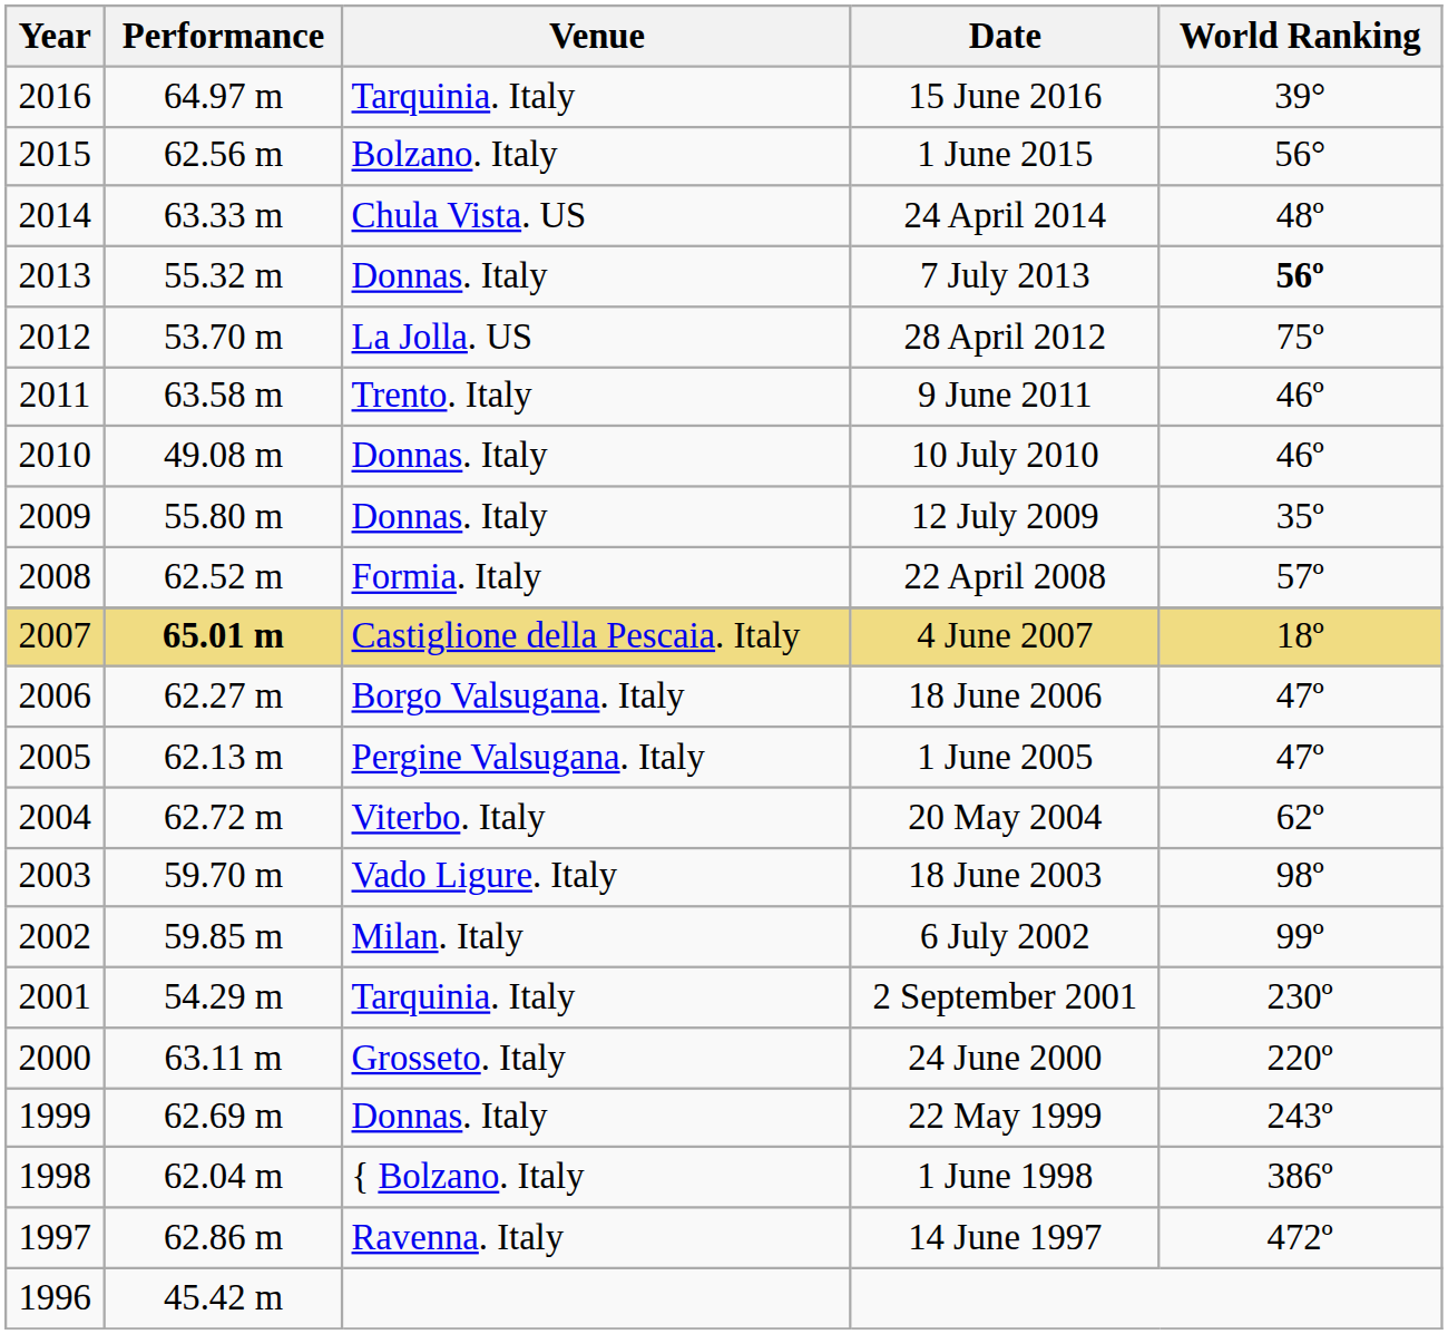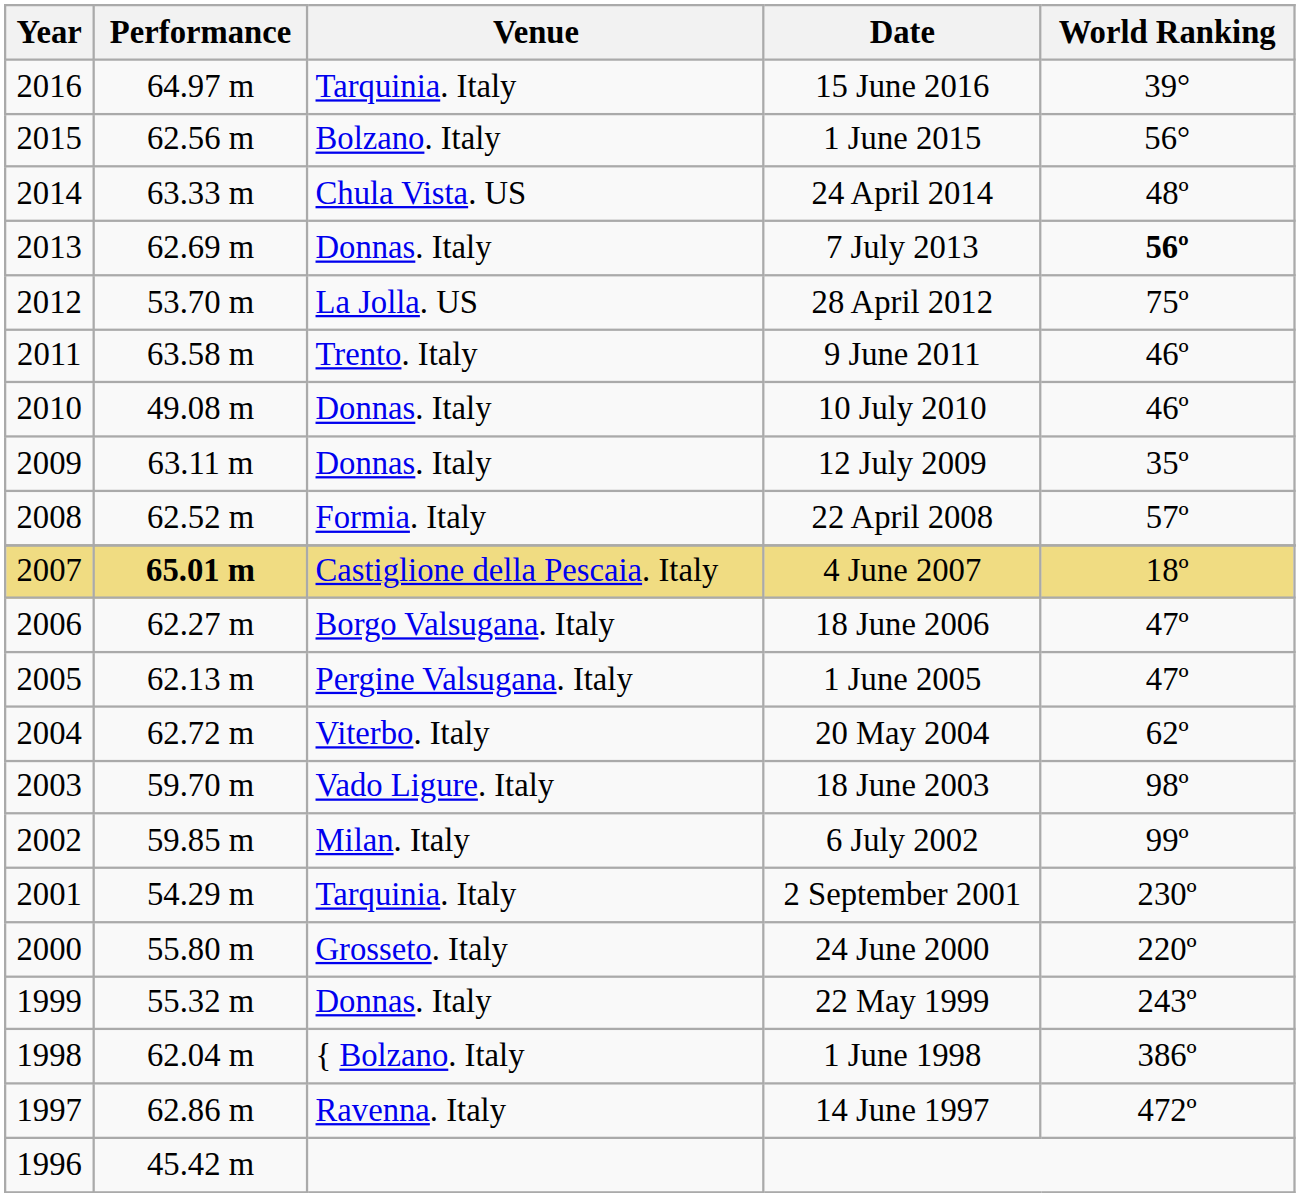7 July 2013 | Performance: 55.32 m -> 62.69 m
12 July 2009 | Performance: 55.80 m -> 63.11 m
24 June 2000 | Performance: 63.11 m -> 55.80 m
22 May 1999 | Performance: 62.69 m -> 55.32 m
